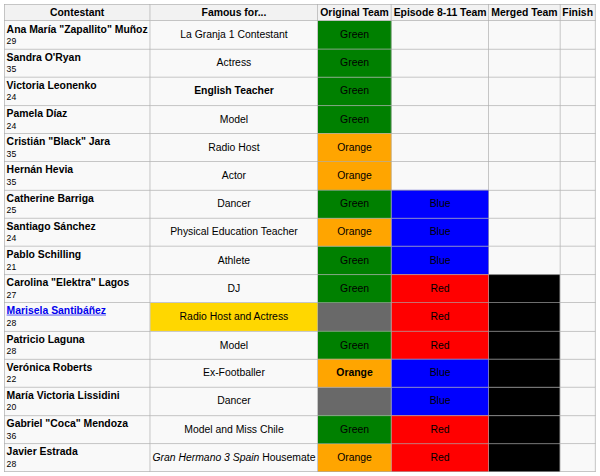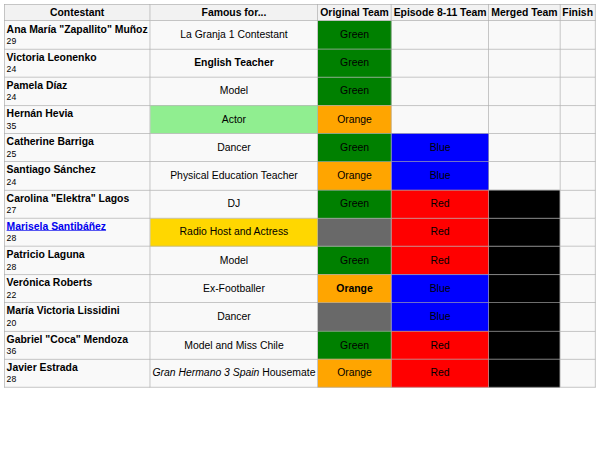- row: Sandra O'Ryan 35 | Actress | Green
- row: Cristián "Black" Jara 35 | Radio Host | Orange
Hernán Hevia 35 | Famous for...: no background -> lightgreen background
- row: Pablo Schilling 21 | Athlete | Green | Blue
